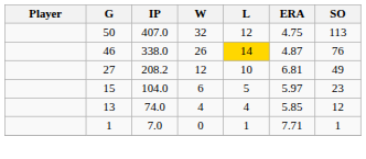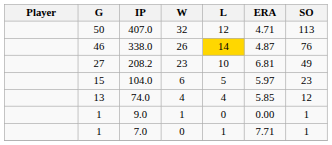407.0 | ERA: 4.75 -> 4.71
208.2 | W: 12 -> 23
+ row: 1 | 9.0 | 1 | 0 | 0.00 | 1
